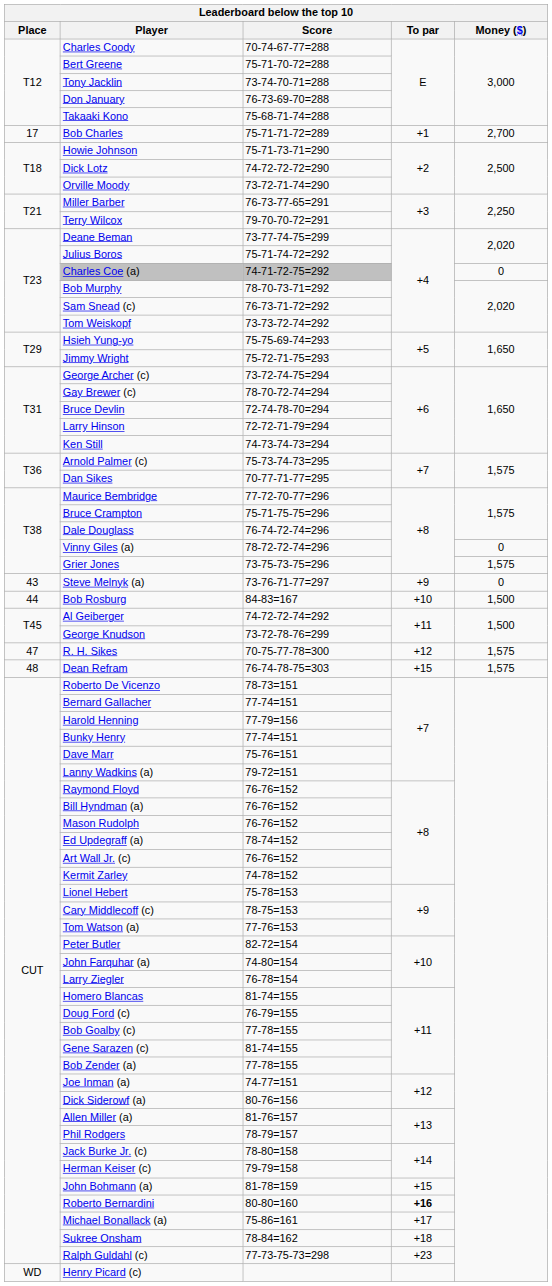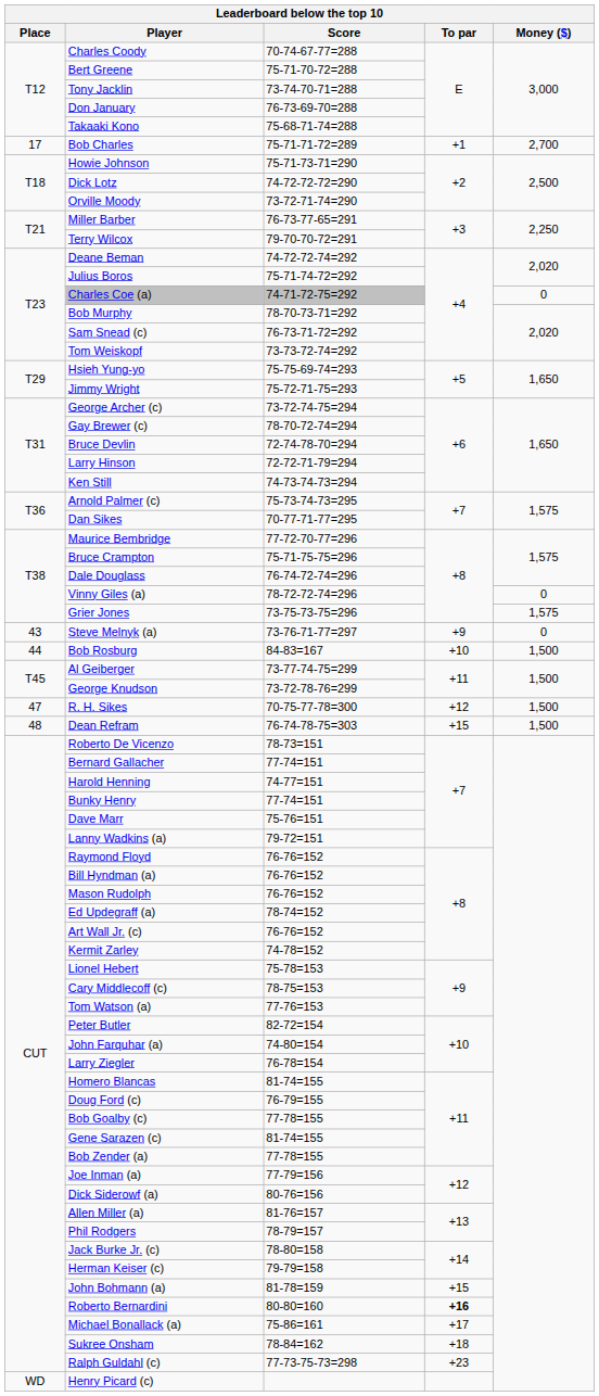Deane Beman | Score: 73-77-74-75=299 -> 74-72-72-74=292
Al Geiberger | Score: 74-72-72-74=292 -> 73-77-74-75=299
R. H. Sikes | Money ($): 1,575 -> 1,500
Dean Refram | Money ($): 1,575 -> 1,500
Harold Henning | Score: 77-79=156 -> 74-77=151
Joe Inman (a) | Score: 74-77=151 -> 77-79=156
